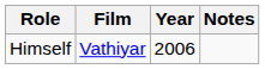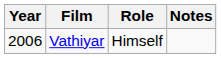columns swapped: Year <-> Role
